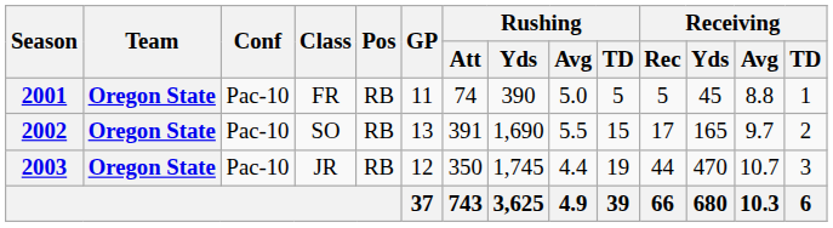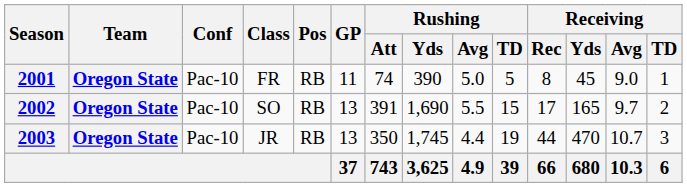2001 | Receiving / Rec: 5 -> 8
2001 | Receiving / Avg: 8.8 -> 9.0
2003 | GP: 12 -> 13
